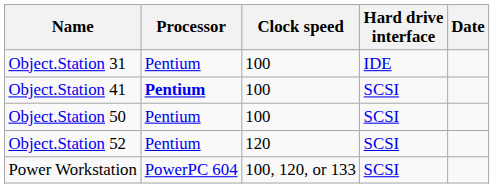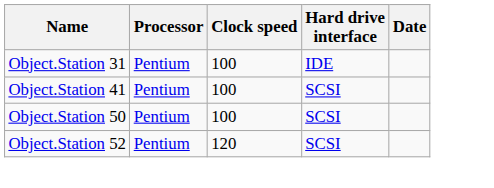Object.Station 41 | Processor: bold -> normal
- row: Power Workstation | PowerPC 604 | 100, 120, or 133 | SCSI
